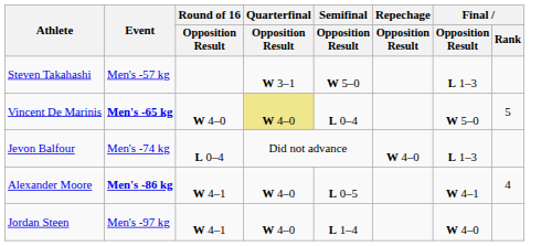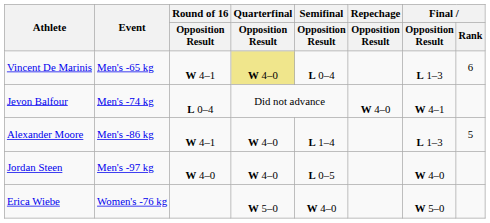- row: Steven Takahashi | Men's -57 kg | W 3–1 | W 5–0 | L 1–3
Vincent De Marinis | Event: bold -> normal
Vincent De Marinis | Round of 16 / Opposition Result: W 4–0 -> W 4–1
Vincent De Marinis | Final / Opposition Result: W 5–0 -> L 1–3
Vincent De Marinis | Final / Rank: 5 -> 6
Jevon Balfour | Final / Opposition Result: L 1–3 -> W 4–1
Alexander Moore | Event: bold -> normal
Alexander Moore | Semifinal / Opposition Result: L 0–5 -> L 1–4
Alexander Moore | Final / Opposition Result: W 4–1 -> L 1–3
Alexander Moore | Final / Rank: 4 -> 5
Jordan Steen | Round of 16 / Opposition Result: W 4–1 -> W 4–0
Jordan Steen | Semifinal / Opposition Result: L 1–4 -> L 0–5
+ row: Erica Wiebe | Women's -76 kg | W 5–0 | W 4–0 | W 5–0
